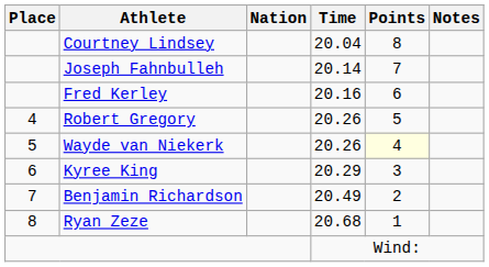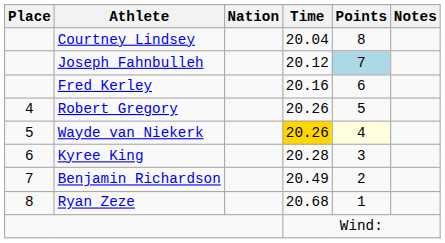Joseph Fahnbulleh | Time: 20.14 -> 20.12
Joseph Fahnbulleh | Points: no background -> lightblue background
Wayde van Niekerk | Time: no background -> gold background
Kyree King | Time: 20.29 -> 20.28
